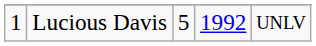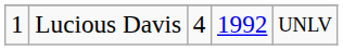Lucious Davis | column 3: 5 -> 4
